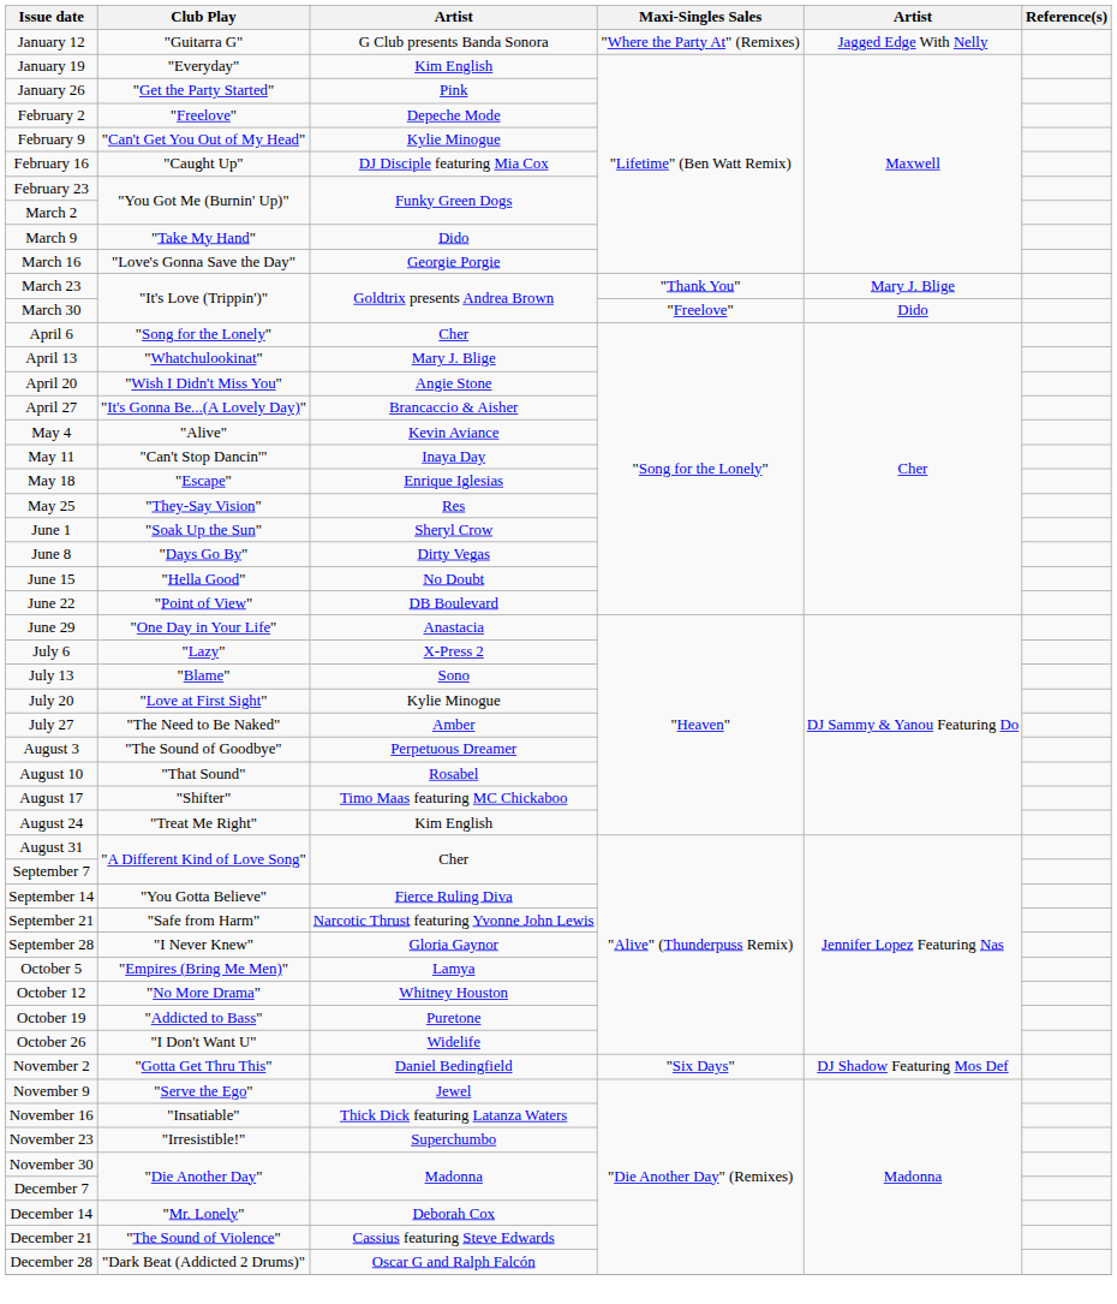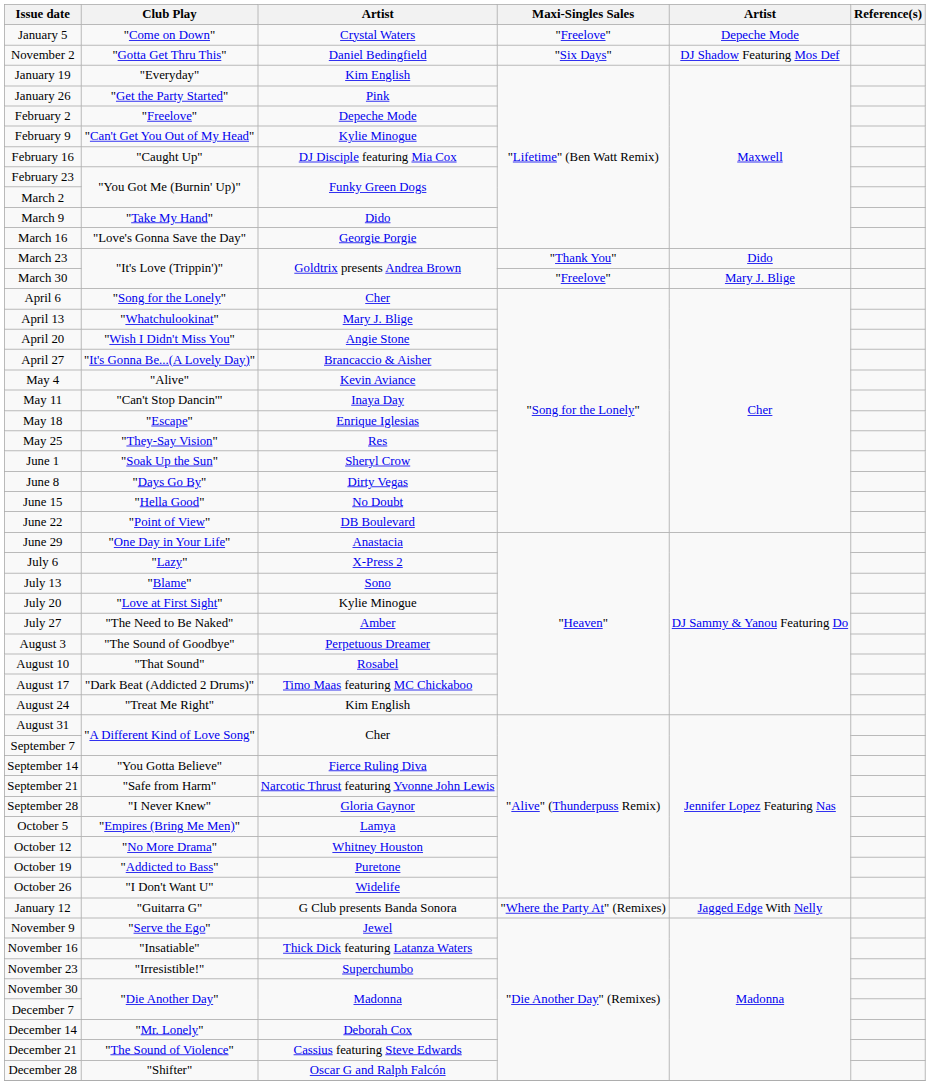+ row: January 5 | "Come on Down" | Crystal Waters | "Freelove" | Depeche Mode
rows swapped: January 12 <-> November 2
March 23 | column 5: Mary J. Blige -> Dido
March 30 | column 5: Dido -> Mary J. Blige
August 17 | Club Play: "Shifter" -> "Dark Beat (Addicted 2 Drums)"
December 28 | Club Play: "Dark Beat (Addicted 2 Drums)" -> "Shifter"
